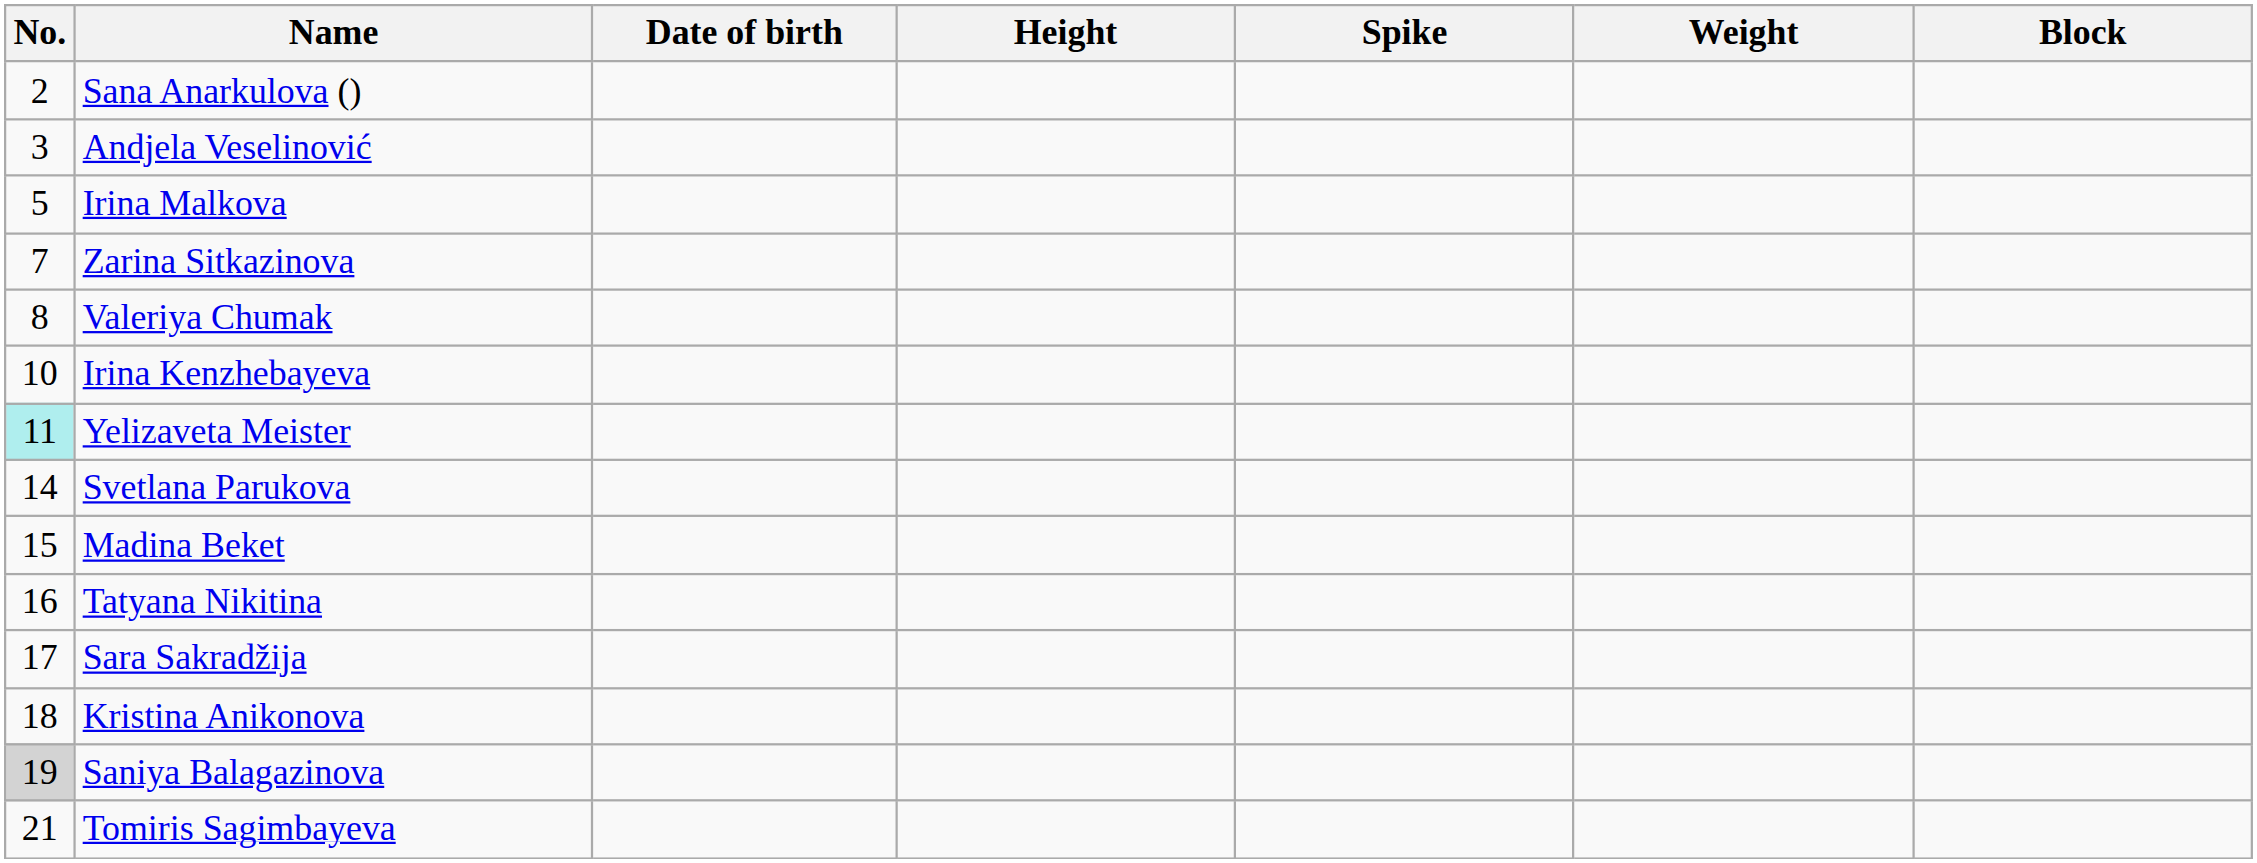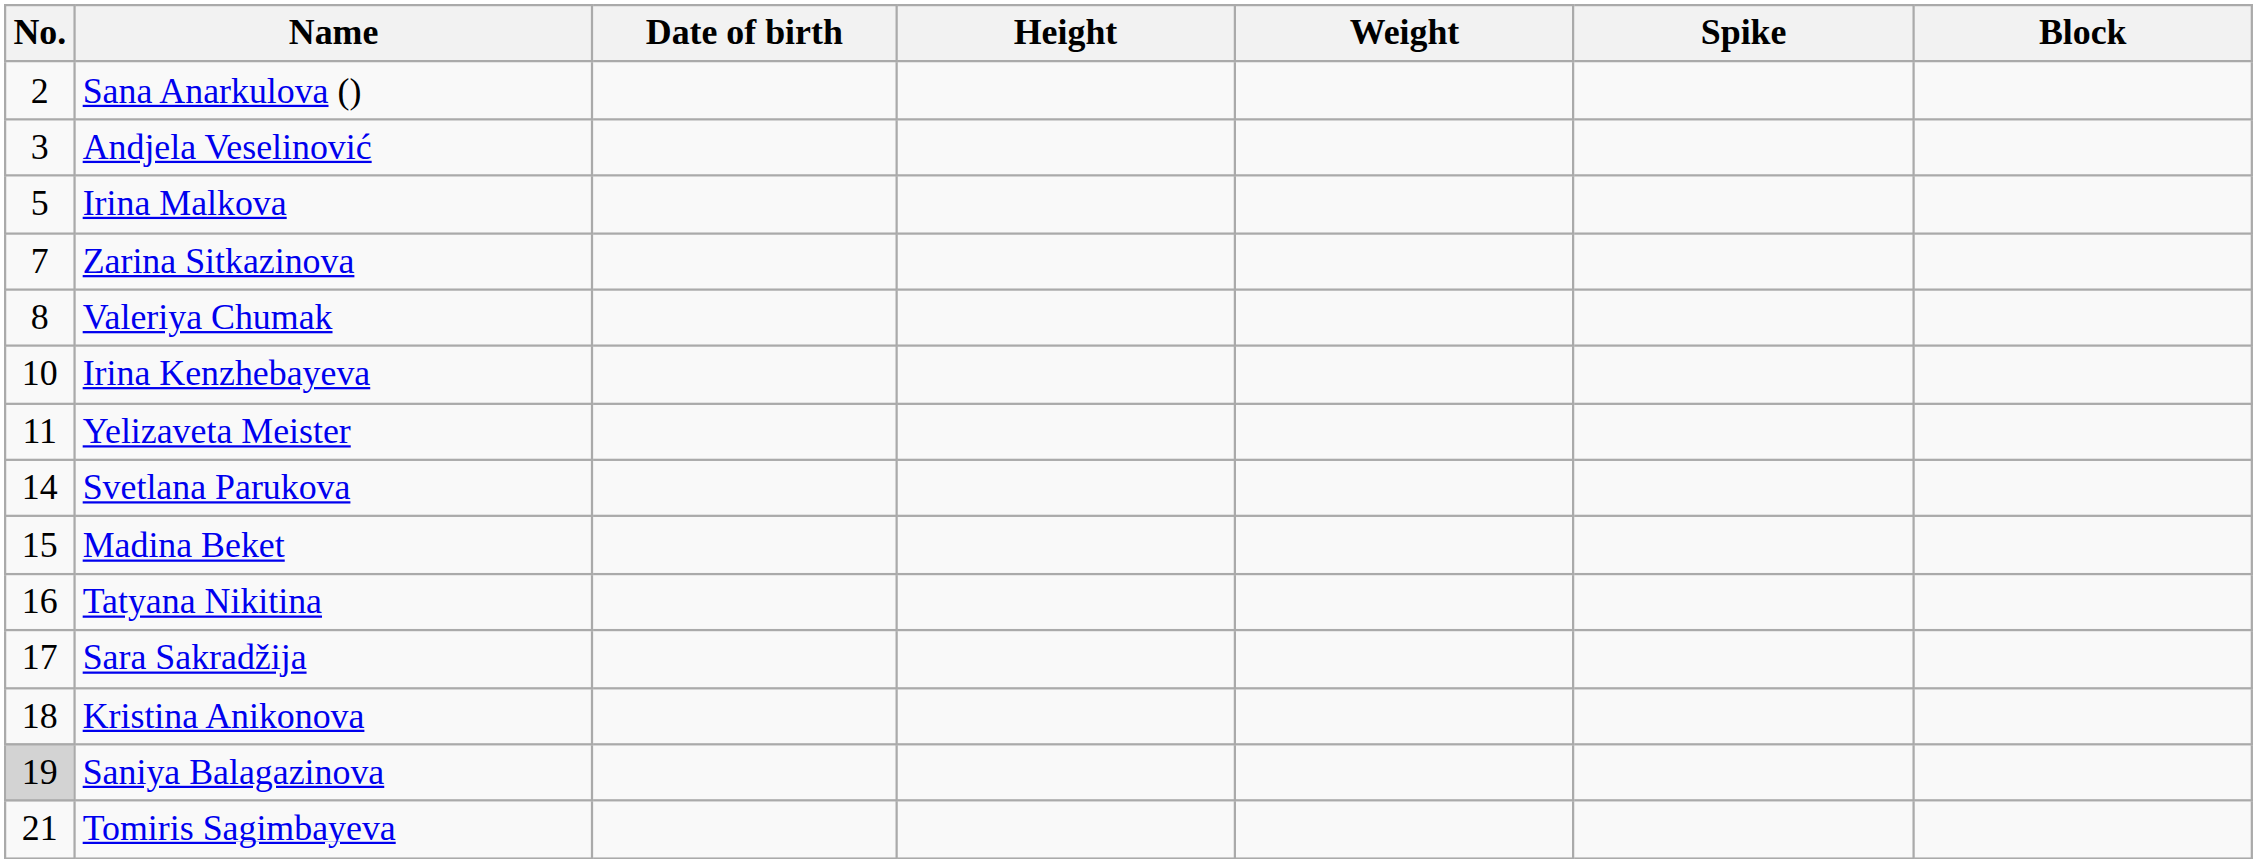columns swapped: Weight <-> Spike
Yelizaveta Meister | No.: paleturquoise background -> no background
